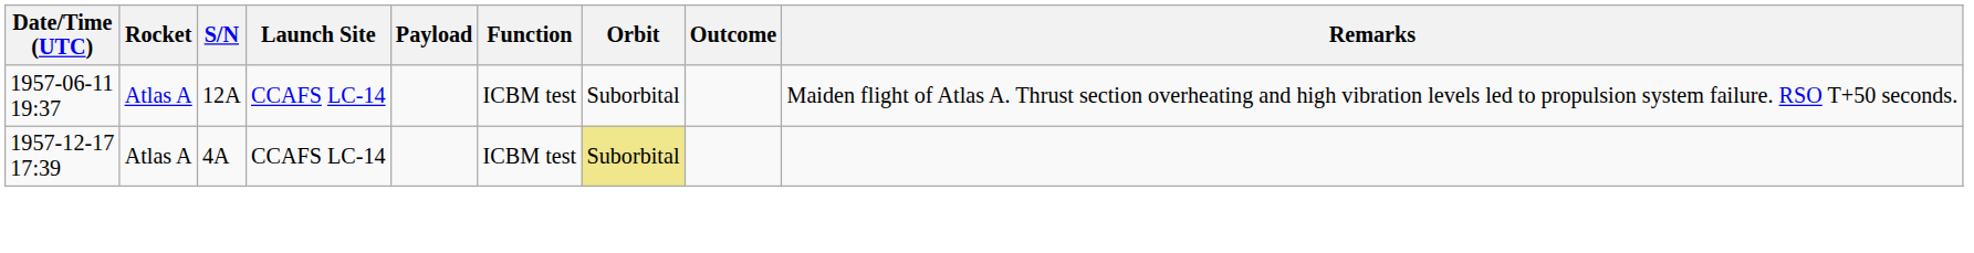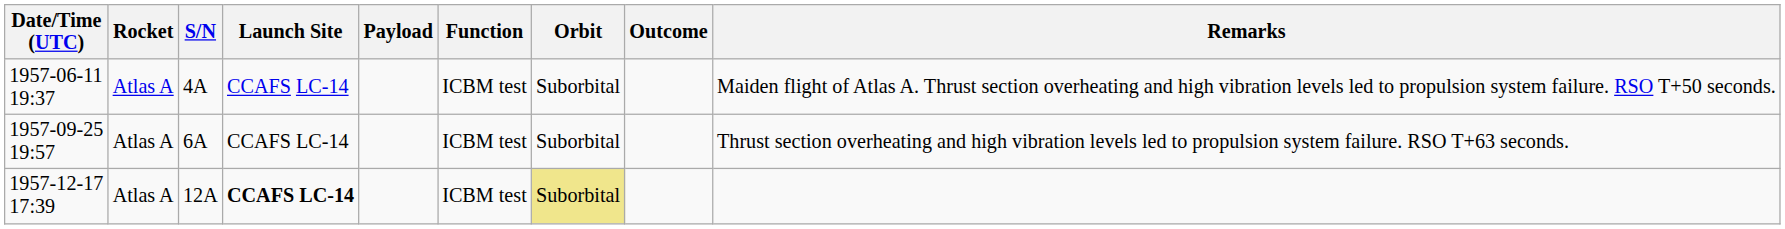1957-06-11 19:37 | S/N: 12A -> 4A
+ row: 1957-09-25 19:57 | Atlas A | 6A | CCAFS LC-14 | ICBM test | Suborbital | Thrust section overheating and high vibration levels led to propulsion system failure. RSO T+63 seconds.
1957-12-17 17:39 | S/N: 4A -> 12A
1957-12-17 17:39 | Launch Site: normal -> bold
